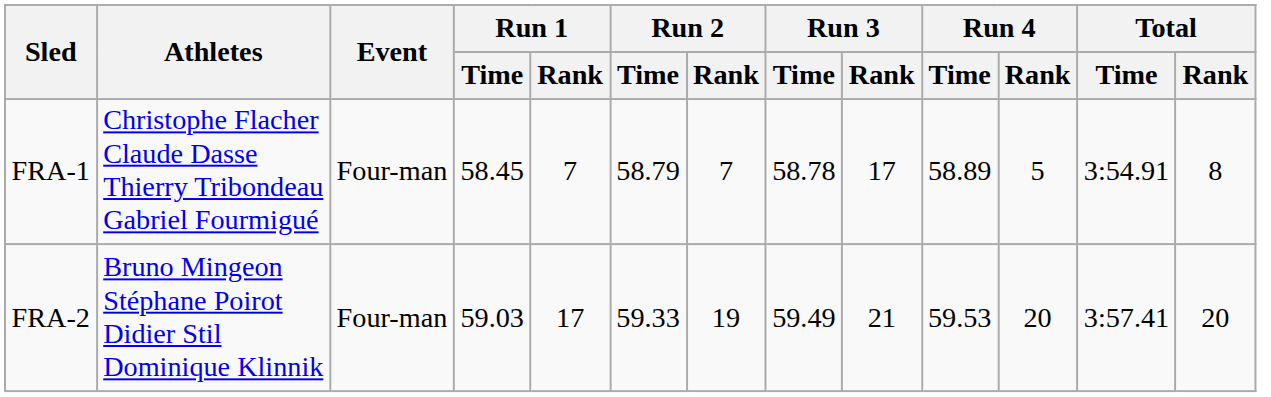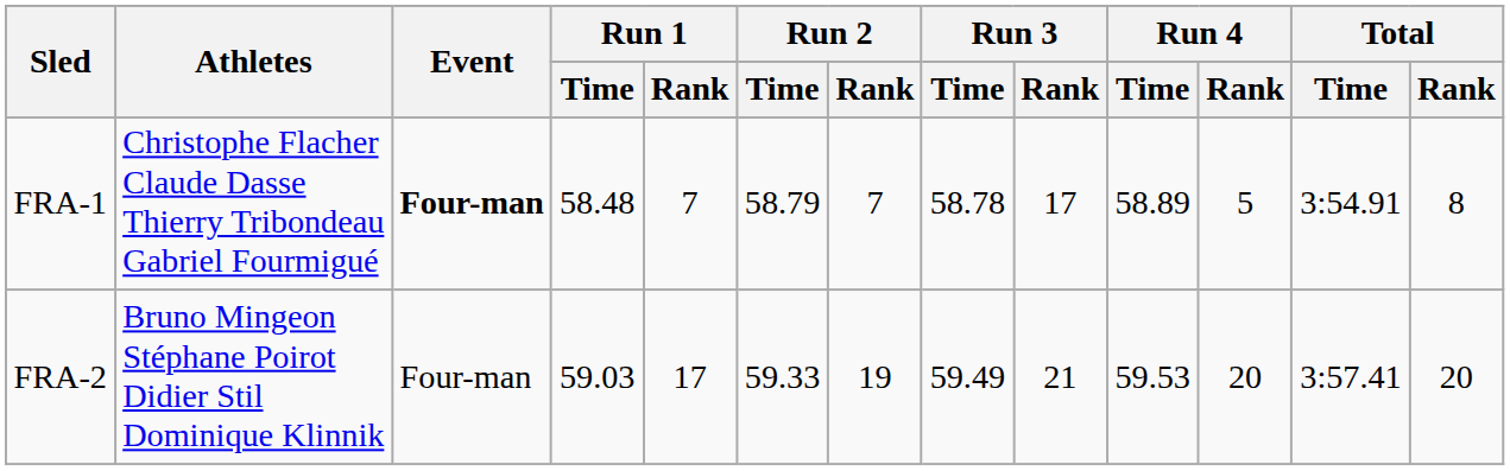FRA-1 | Event: normal -> bold
FRA-1 | Run 1 / Time: 58.45 -> 58.48
